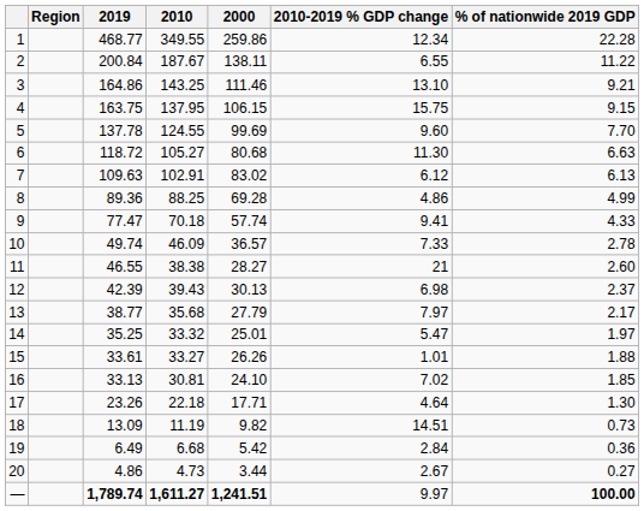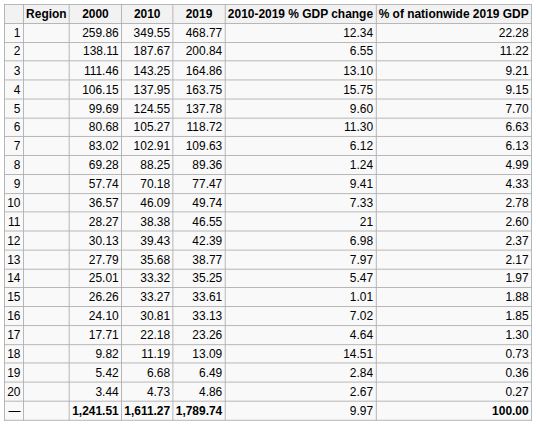columns swapped: 2000 <-> 2019
8 | 2010-2019 % GDP change: 4.86 -> 1.24
